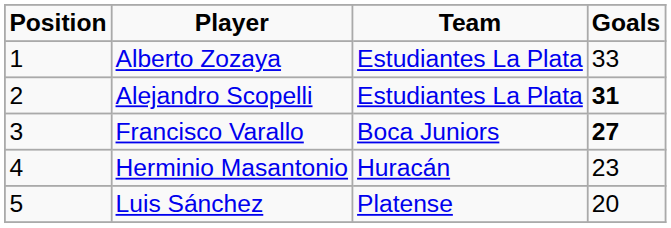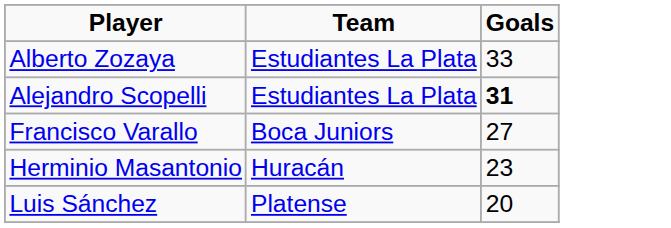- column: Position | 1 | 2 | 3 | 4 | 5
Francisco Varallo | Goals: bold -> normal
